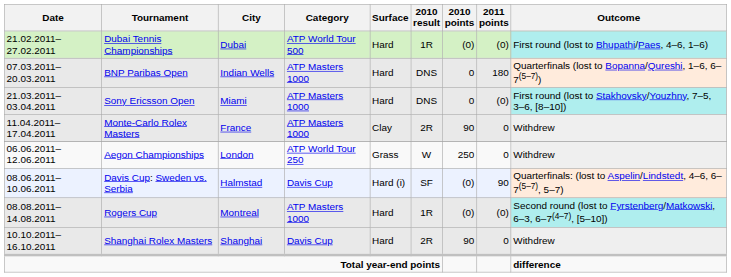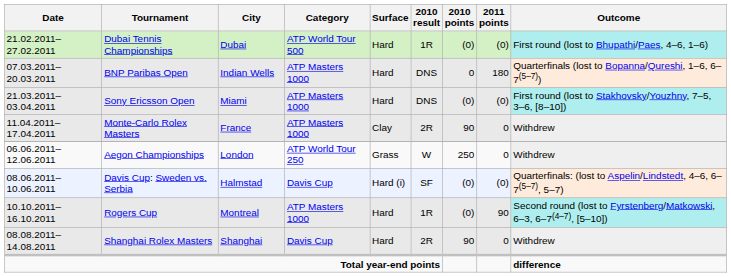Sony Ericsson Open | 2010 points: 0 -> (0)
Davis Cup: Sweden vs. Serbia | 2011 points: 90 -> (0)
Rogers Cup | Date: 08.08.2011–14.08.2011 -> 10.10.2011–16.10.2011
Rogers Cup | 2011 points: (0) -> 90
Shanghai Rolex Masters | Date: 10.10.2011–16.10.2011 -> 08.08.2011–14.08.2011
